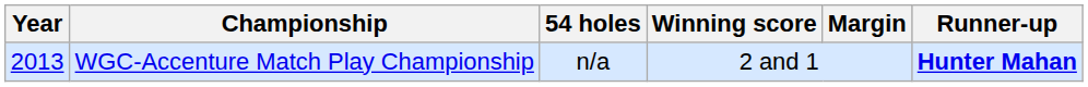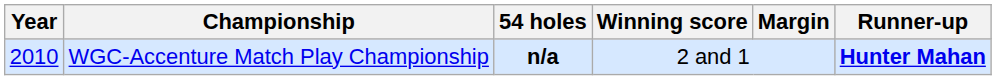WGC-Accenture Match Play Championship | Year: 2013 -> 2010
WGC-Accenture Match Play Championship | 54 holes: normal -> bold
